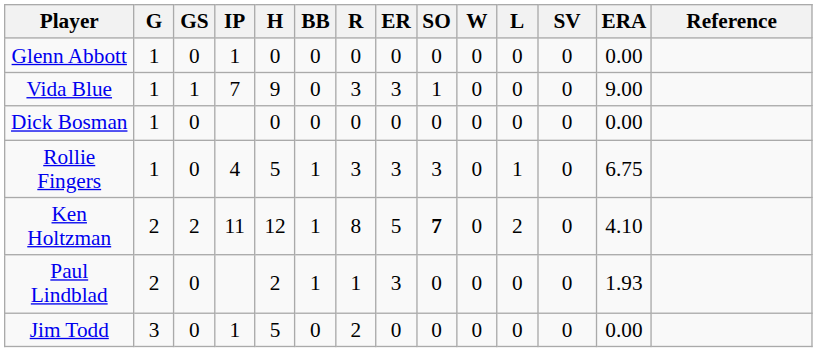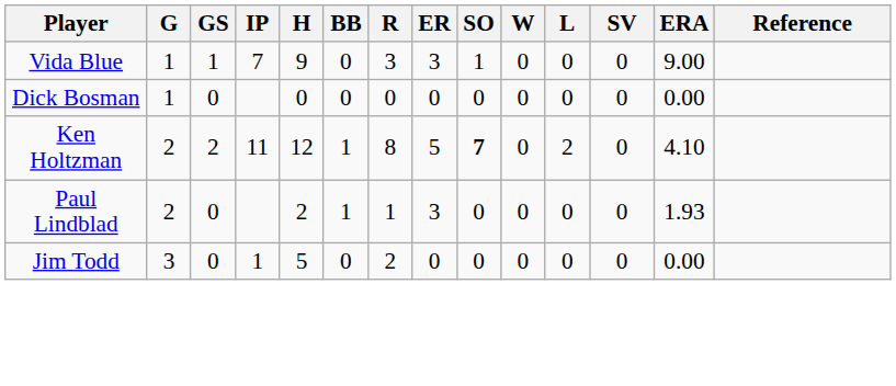- row: Glenn Abbott | 1 | 0 | 1 | 0 | 0 | 0 | 0 | 0 | 0 | 0 | 0 | 0.00
- row: Rollie Fingers | 1 | 0 | 4 | 5 | 1 | 3 | 3 | 3 | 0 | 1 | 0 | 6.75
